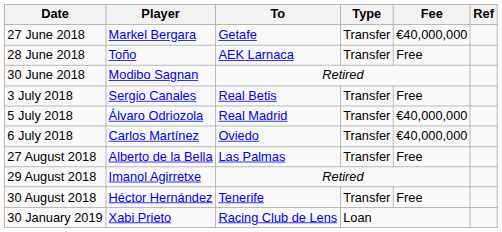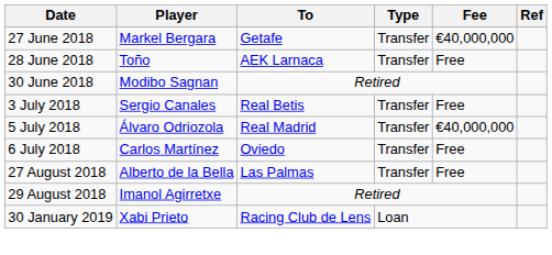6 July 2018 | Fee: €40,000,000 -> Free
- row: 30 August 2018 | Héctor Hernández | Tenerife | Transfer | Free
